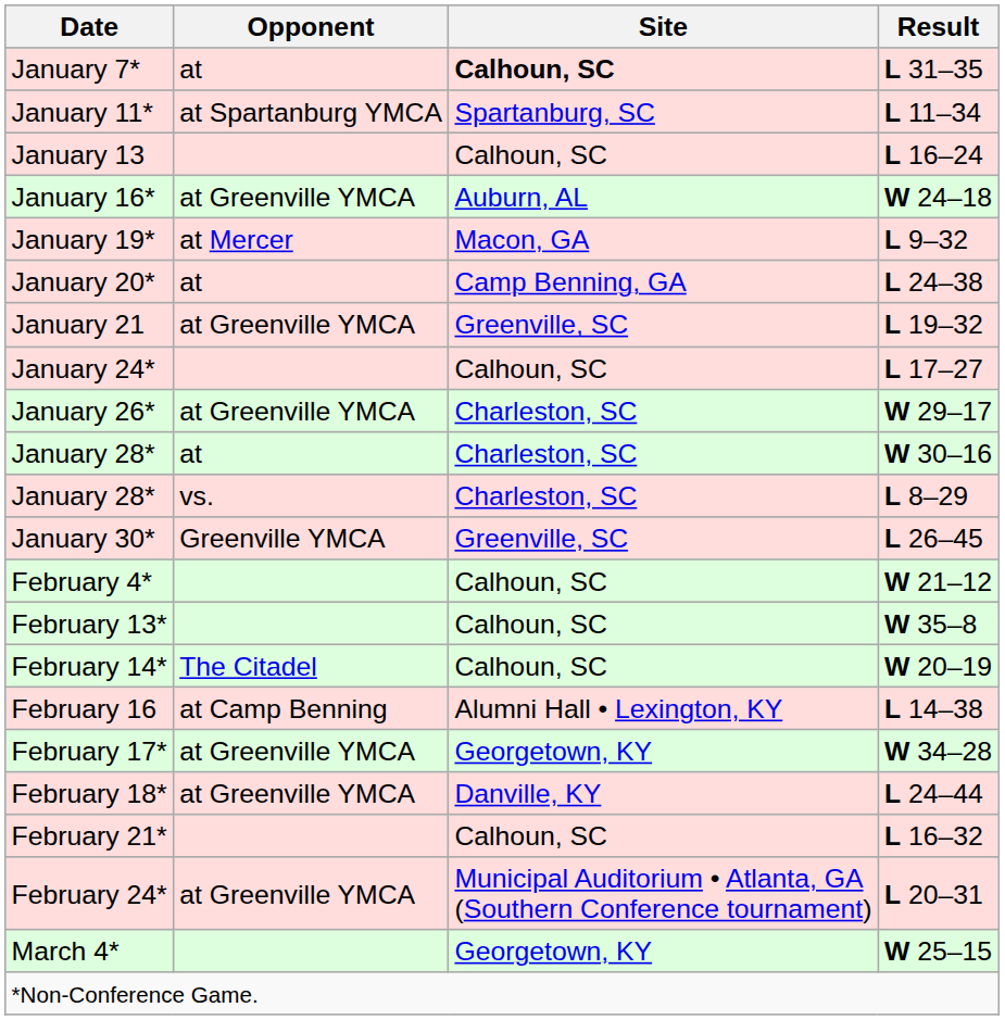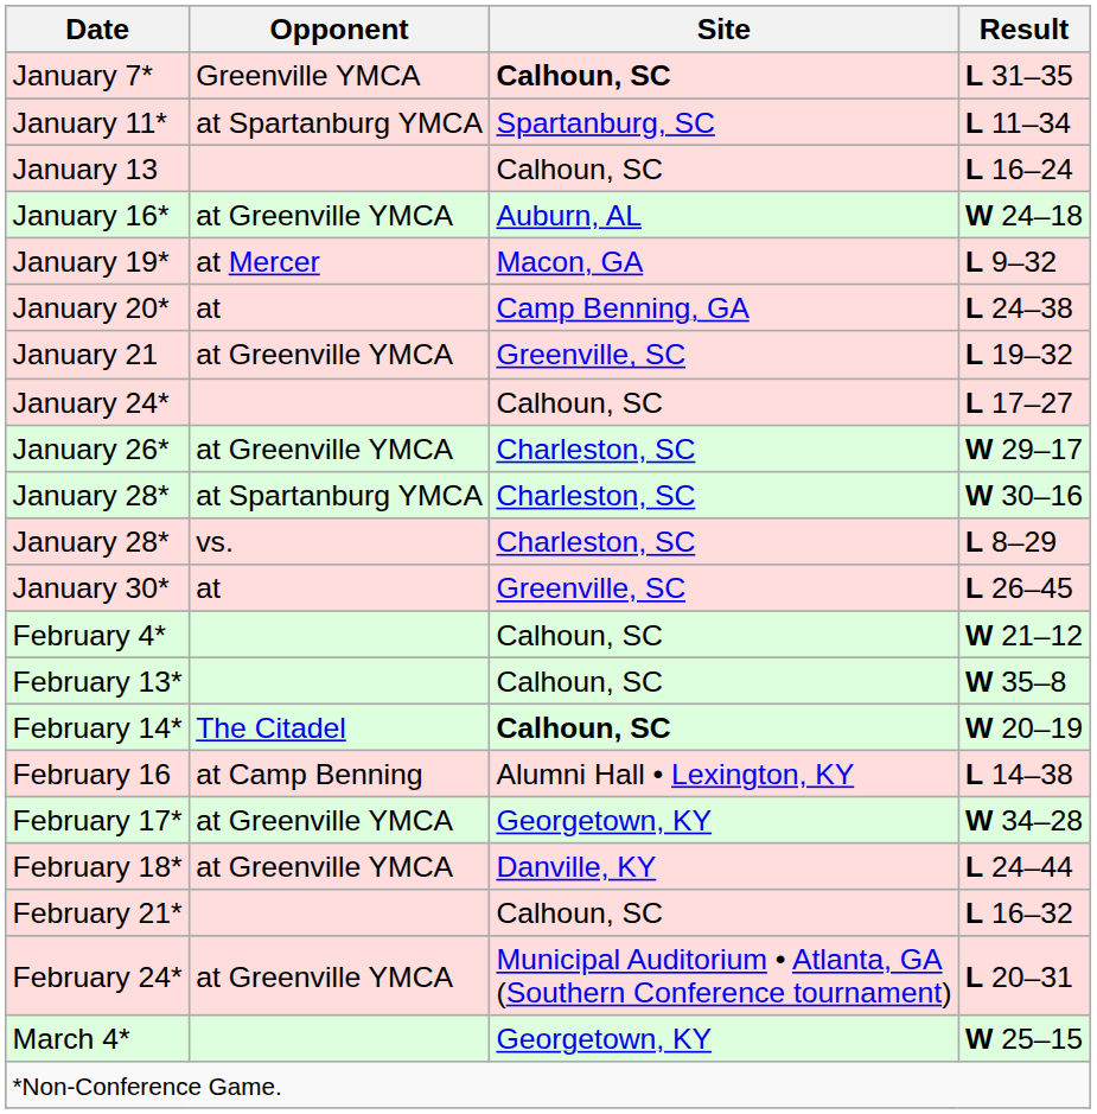January 7* | Opponent: at -> Greenville YMCA
January 28* / W 30–16 | Opponent: at -> at Spartanburg YMCA
January 30* | Opponent: Greenville YMCA -> at
February 14* | Site: normal -> bold
